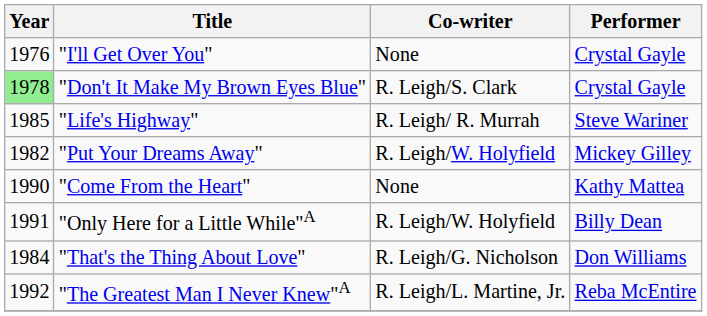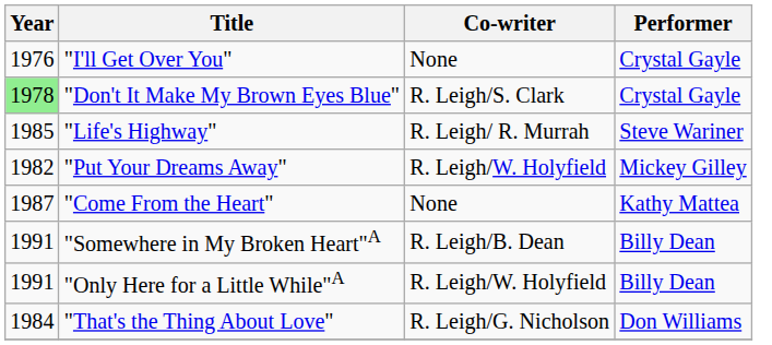"Come From the Heart" | Year: 1990 -> 1987
+ row: 1991 | "Somewhere in My Broken Heart"A | R. Leigh/B. Dean | Billy Dean
- row: 1992 | "The Greatest Man I Never Knew"A | R. Leigh/L. Martine, Jr. | Reba McEntire
